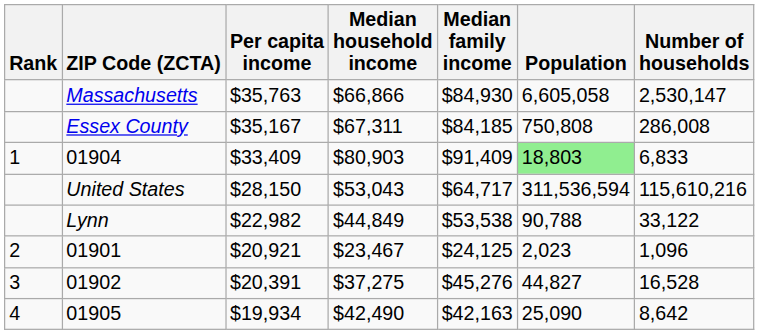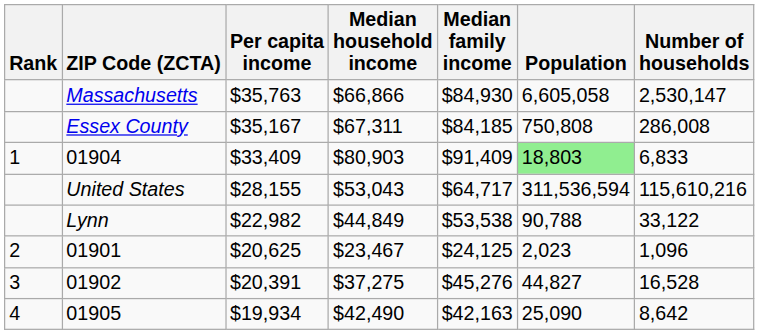United States | Per capita income: $28,150 -> $28,155
01901 | Per capita income: $20,921 -> $20,625
